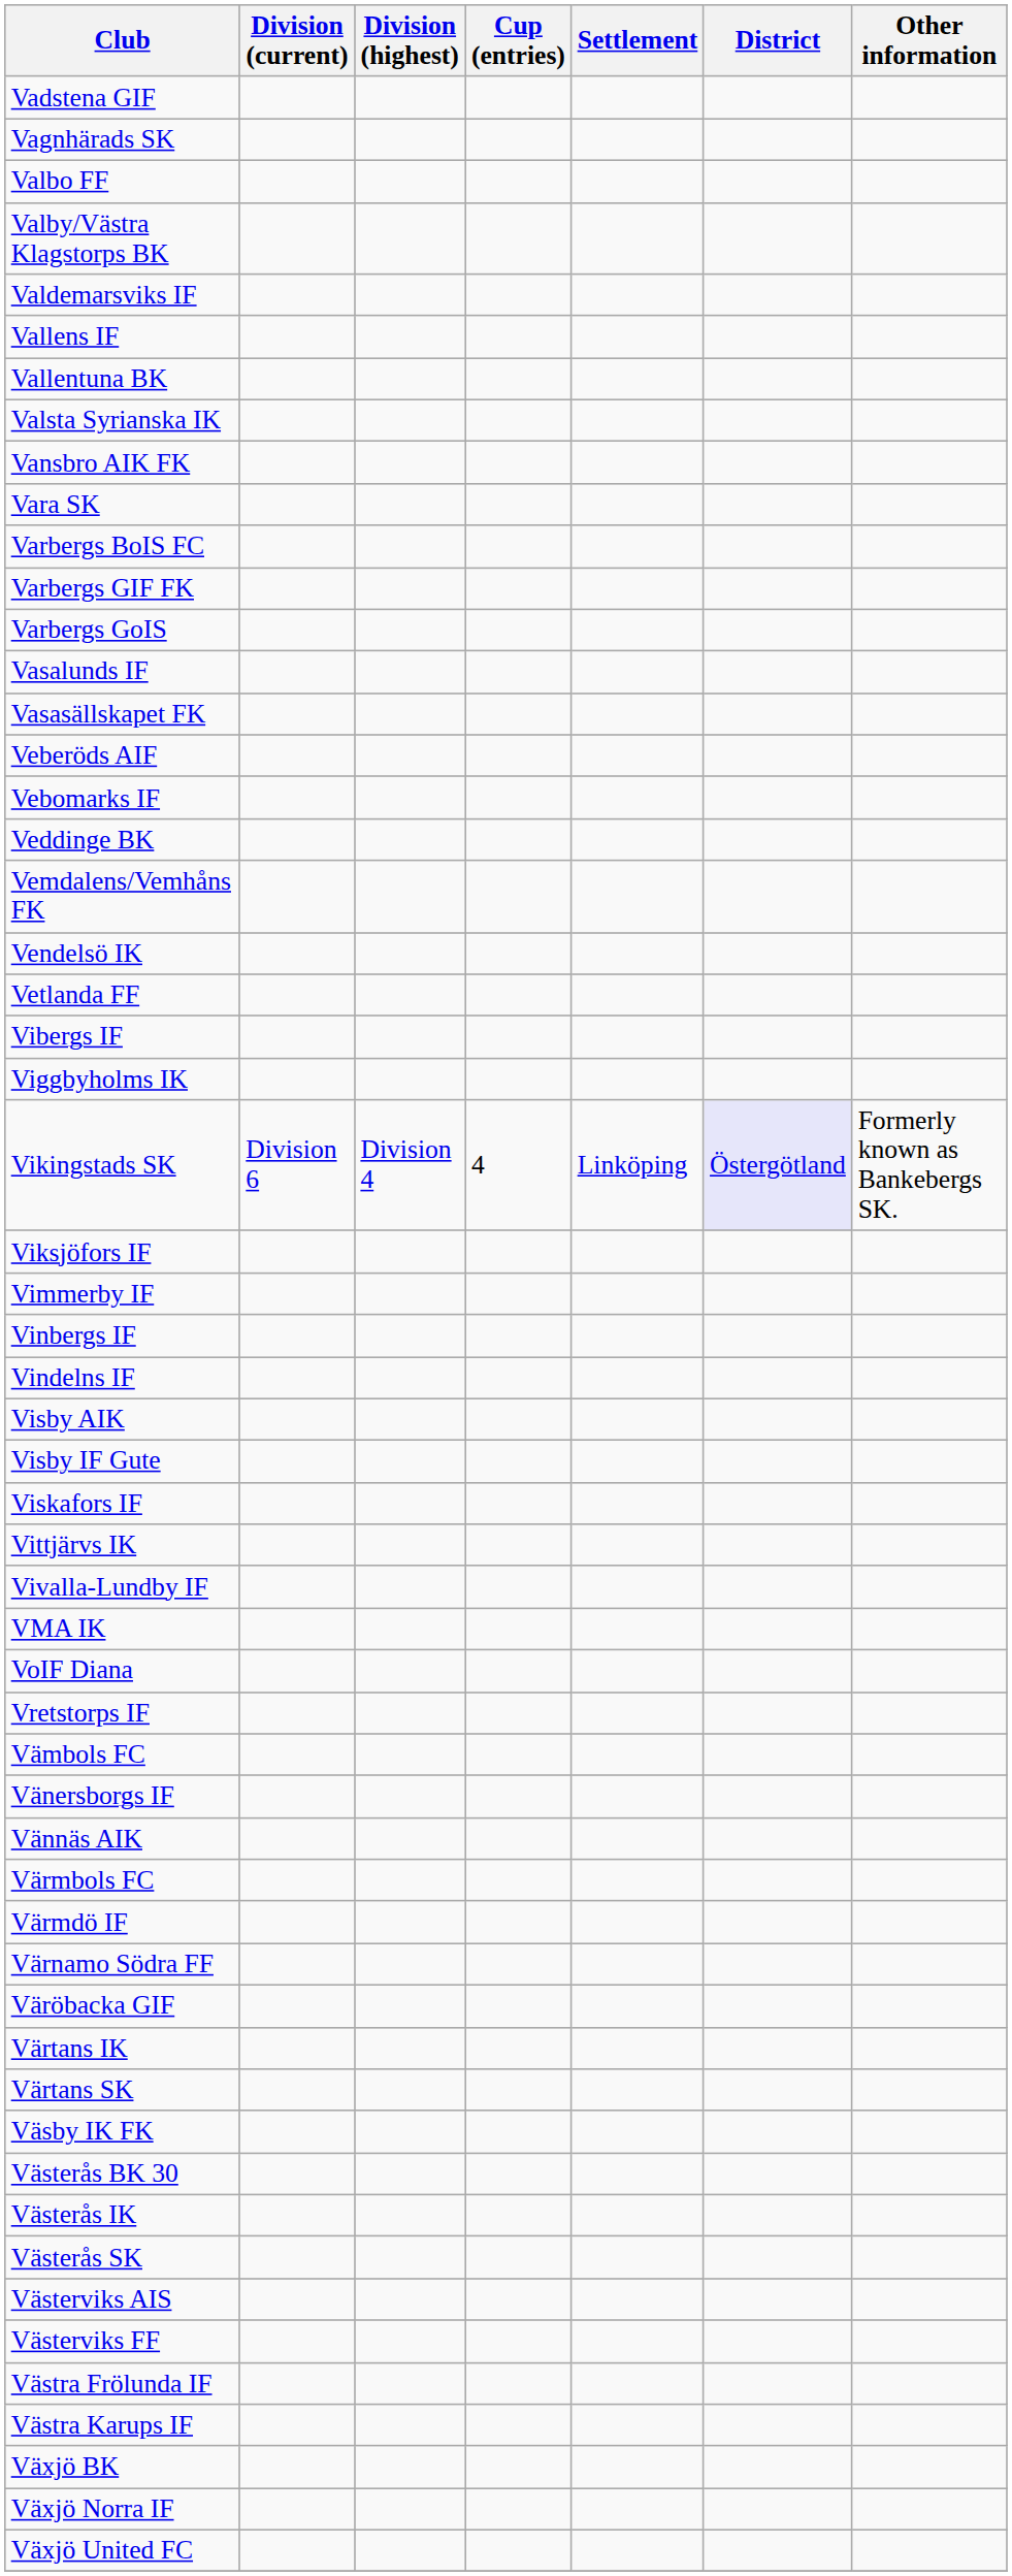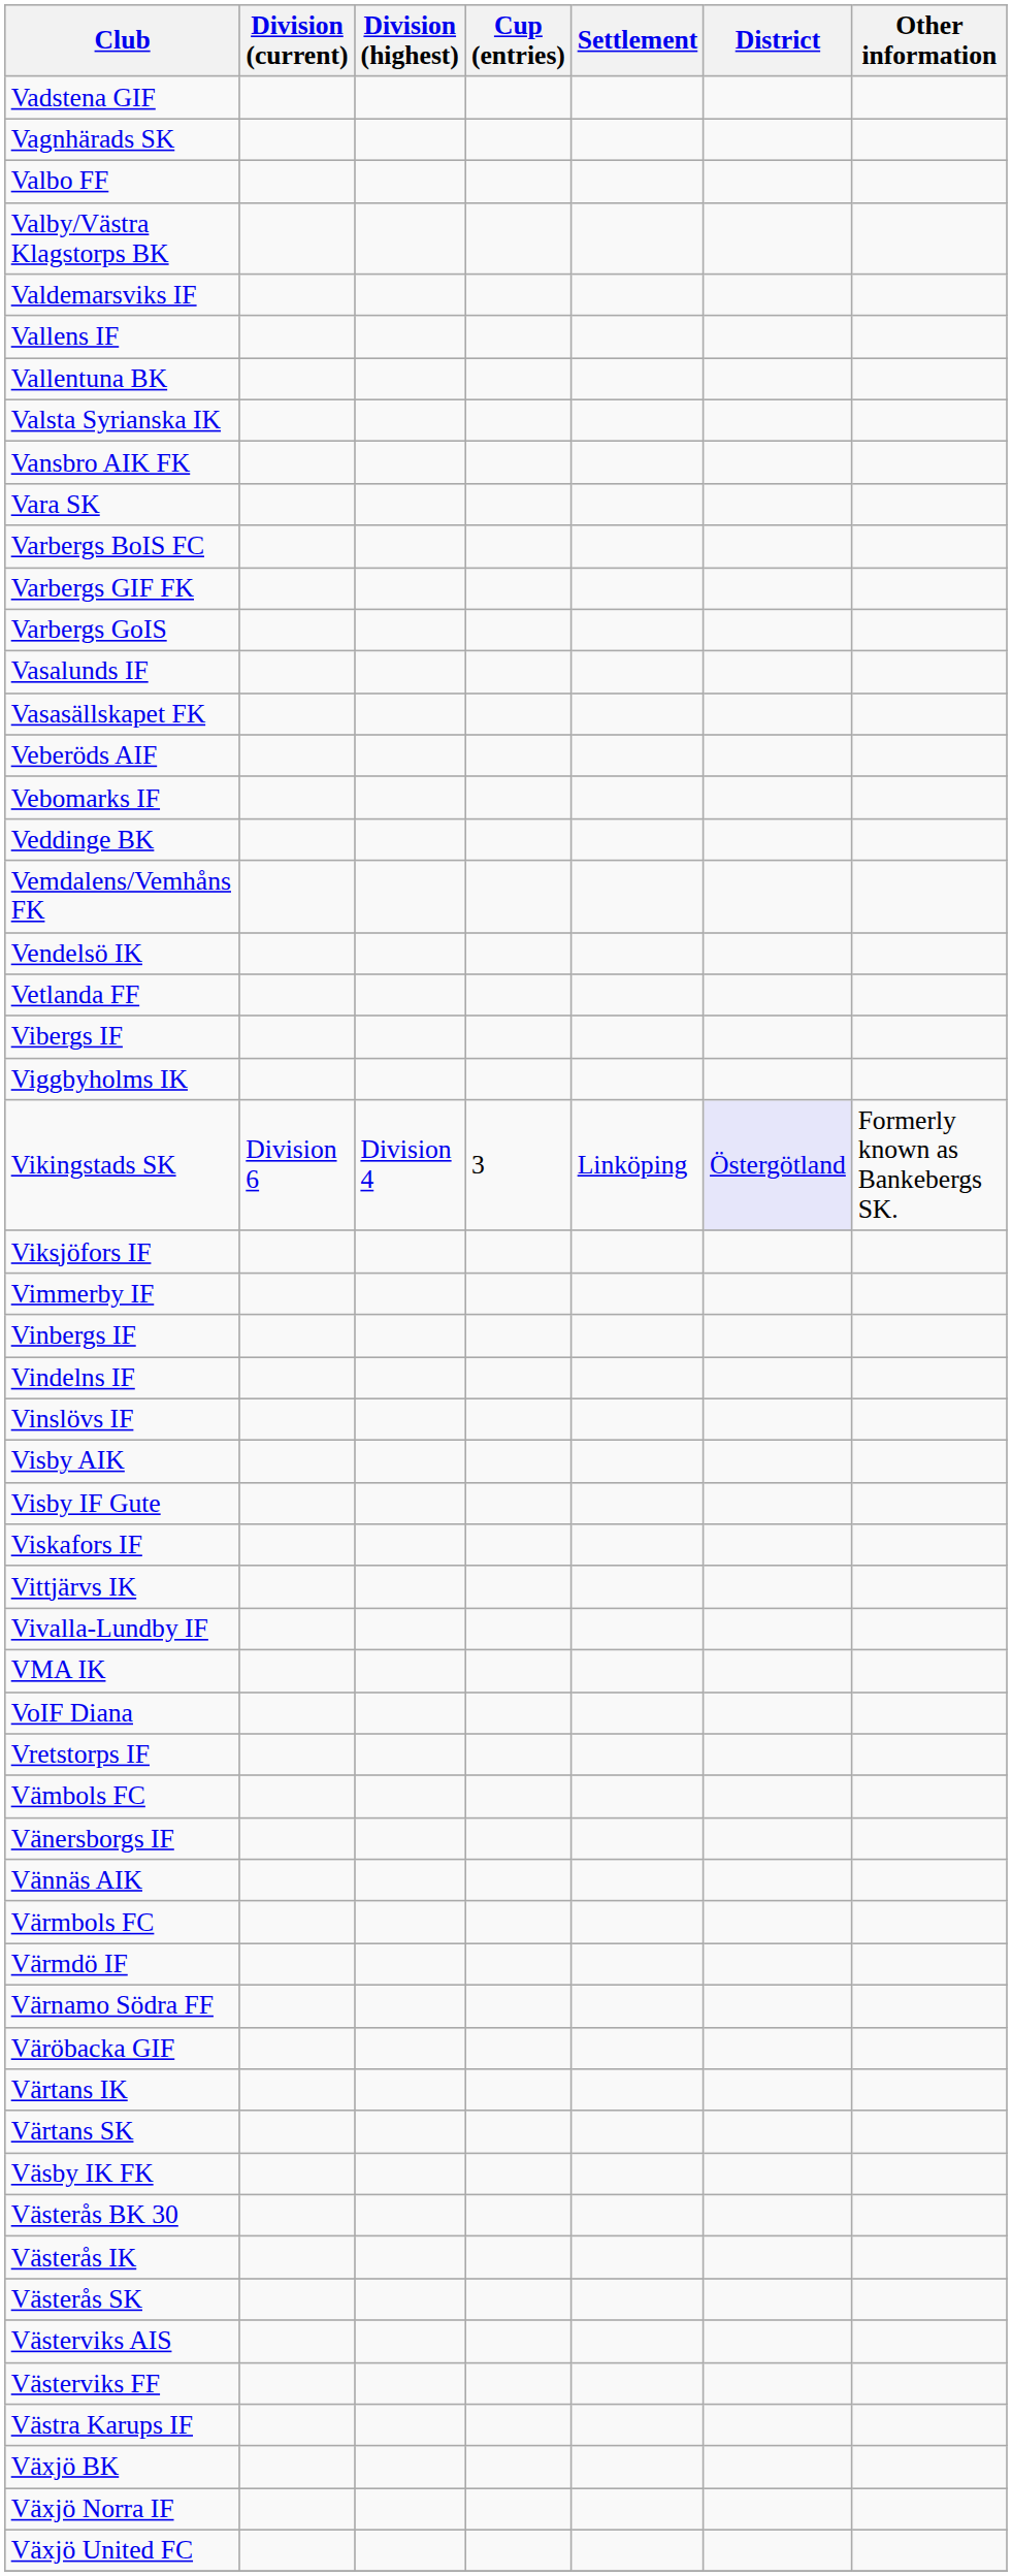Vikingstads SK | Cup (entries): 4 -> 3
+ row: Vinslövs IF
- row: Västra Frölunda IF
